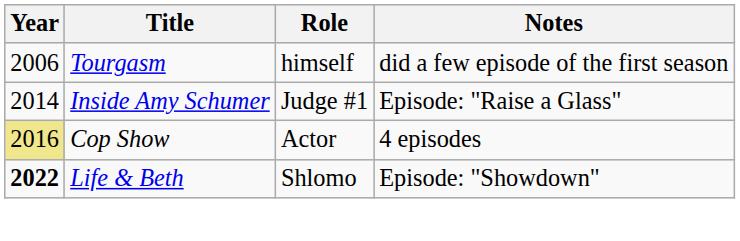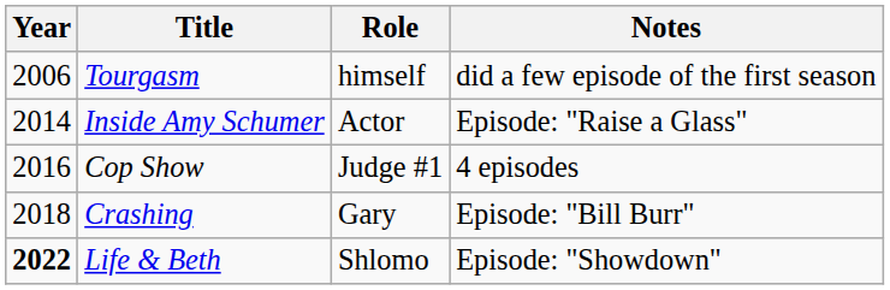Inside Amy Schumer | Role: Judge #1 -> Actor
Cop Show | Year: khaki background -> no background
Cop Show | Role: Actor -> Judge #1
+ row: 2018 | Crashing | Gary | Episode: "Bill Burr"
